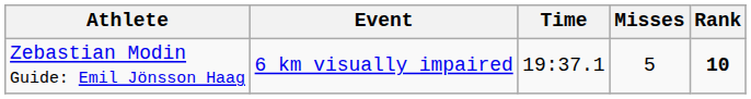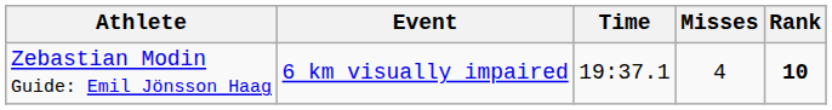Zebastian Modin Guide: Emil Jönsson Haag | Misses: 5 -> 4
